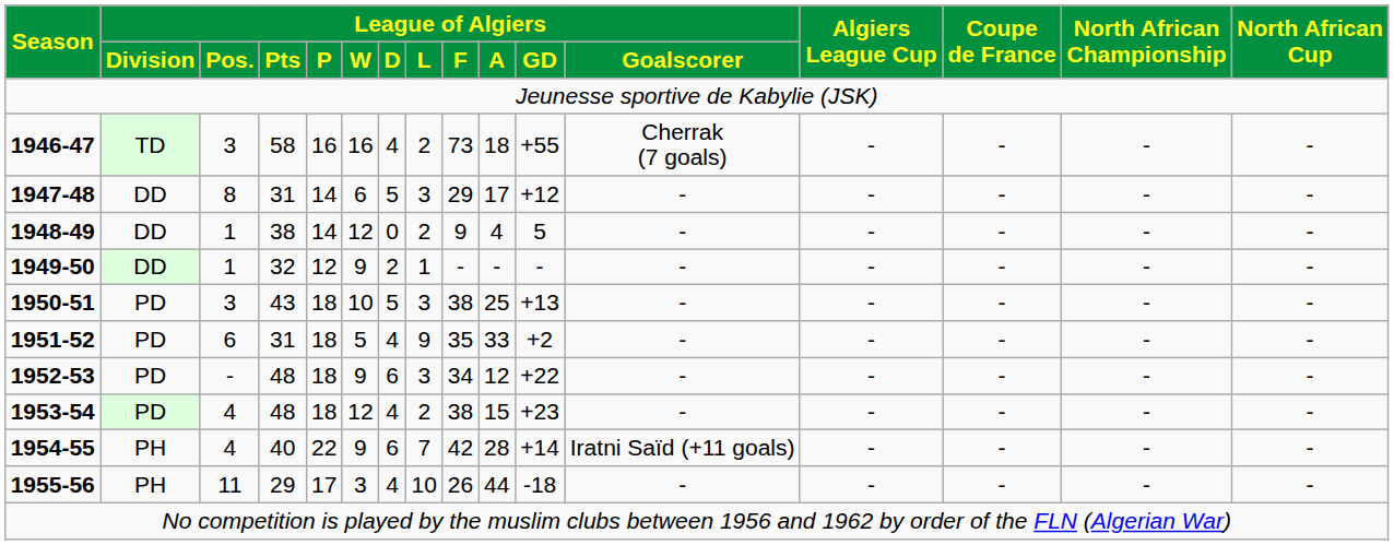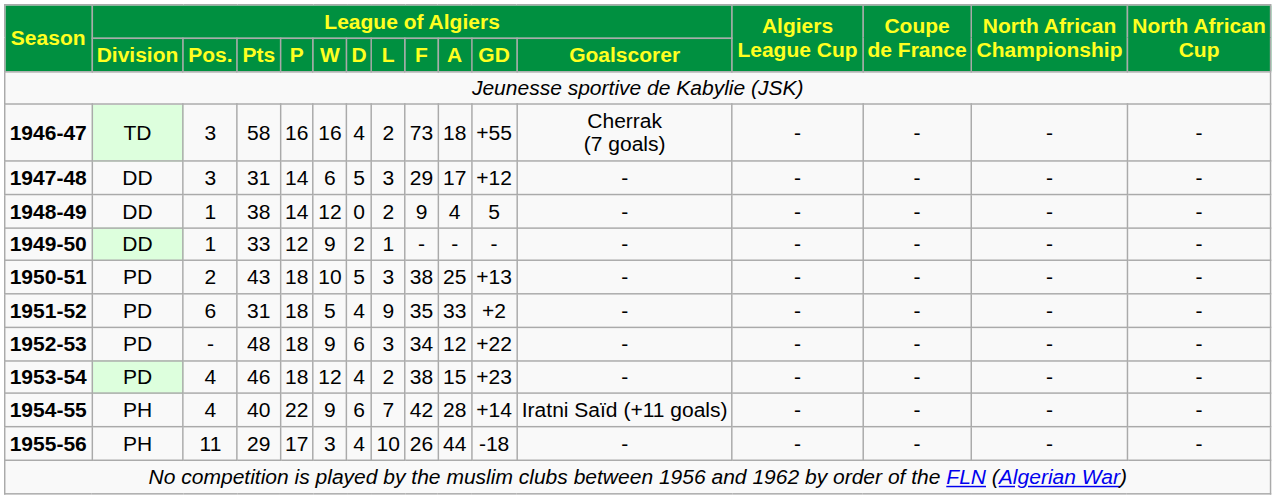1947-48 | League of Algiers / Pos.: 8 -> 3
1949-50 | League of Algiers / Pts: 32 -> 33
1950-51 | League of Algiers / Pos.: 3 -> 2
1953-54 | League of Algiers / Pts: 48 -> 46
